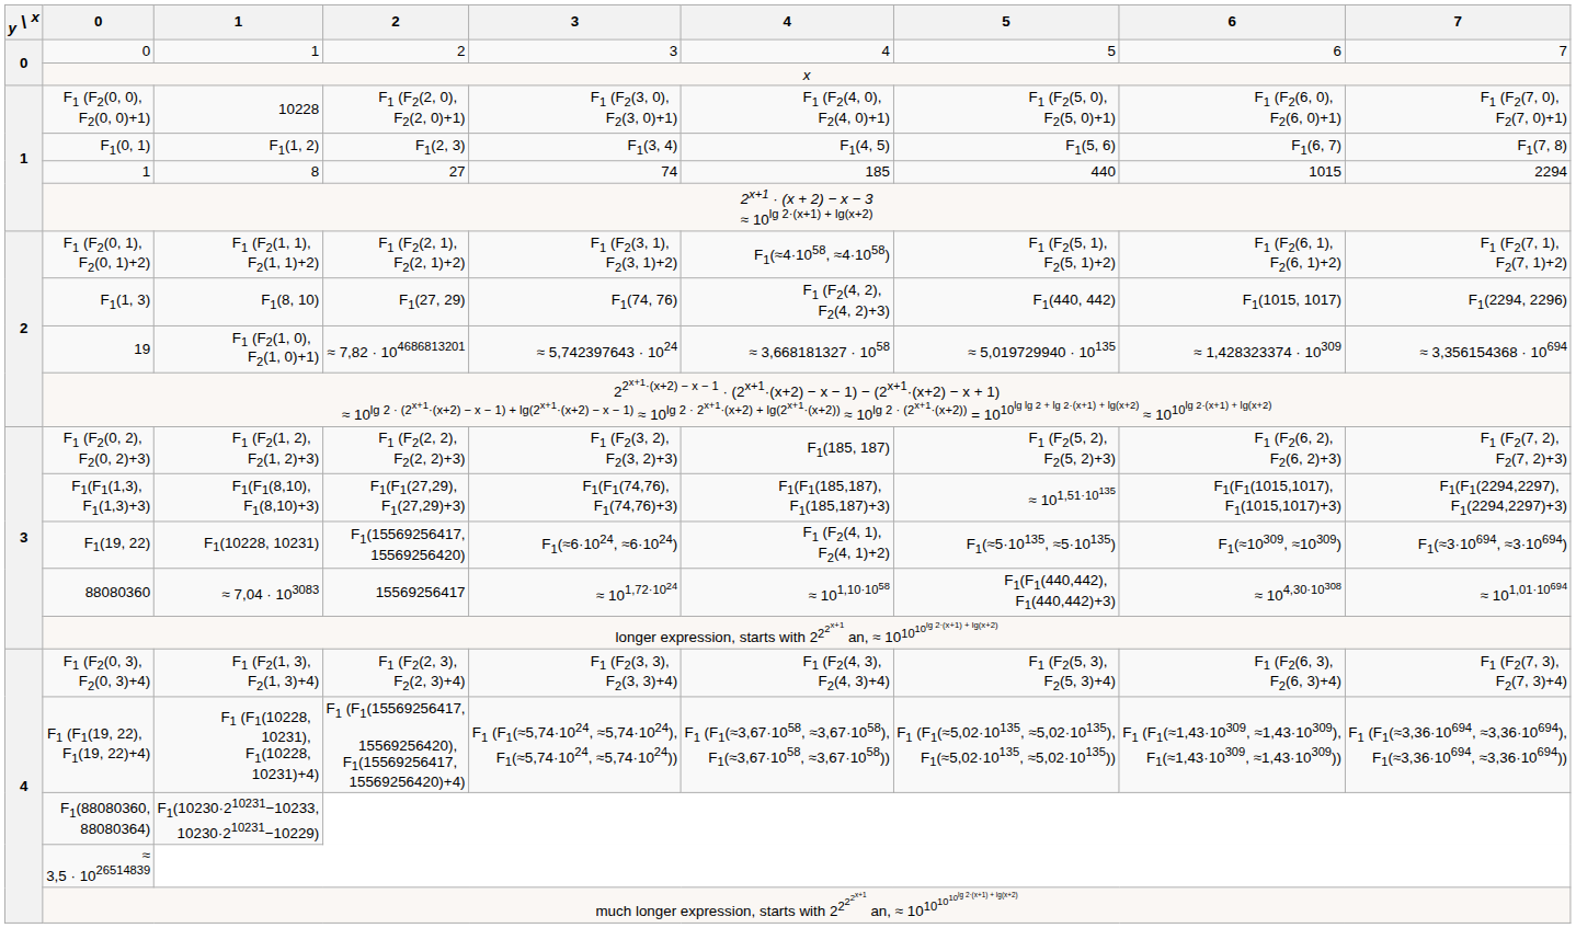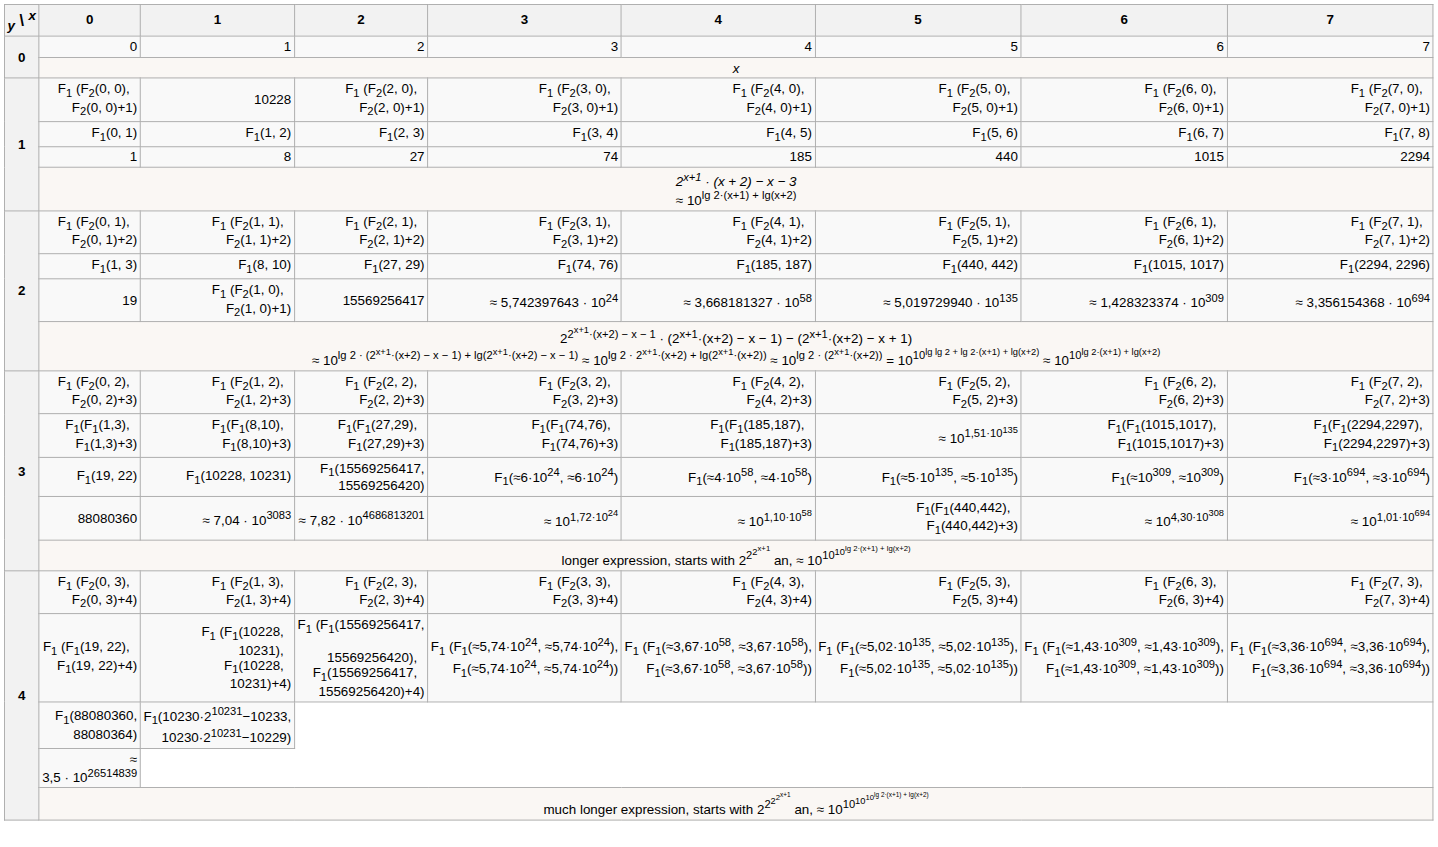F1 (F2(0, 1), F2(0, 1)+2) | 4: F1(≈4·1058, ≈4·1058) -> F1 (F2(4, 1), F2(4, 1)+2)
F1(1, 3) | 4: F1 (F2(4, 2), F2(4, 2)+3) -> F1(185, 187)
19 | 2: ≈ 7,82 · 104686813201 -> 15569256417
F1 (F2(0, 2), F2(0, 2)+3) | 4: F1(185, 187) -> F1 (F2(4, 2), F2(4, 2)+3)
F1(19, 22) | 4: F1 (F2(4, 1), F2(4, 1)+2) -> F1(≈4·1058, ≈4·1058)
88080360 | 2: 15569256417 -> ≈ 7,82 · 104686813201
